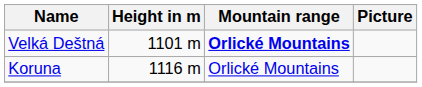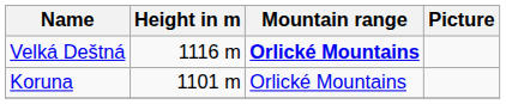Velká Deštná | Height in m: 1101 m -> 1116 m
Koruna | Height in m: 1116 m -> 1101 m
